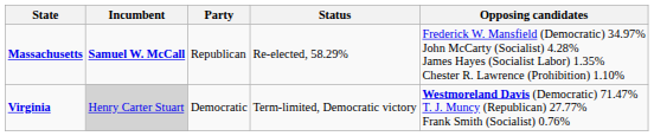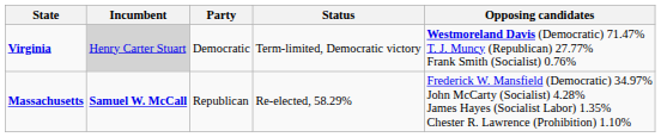rows swapped: Massachusetts <-> Virginia
